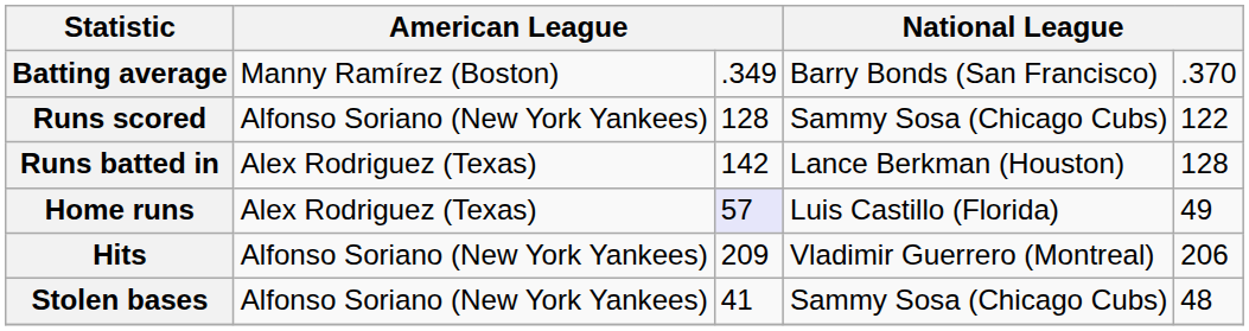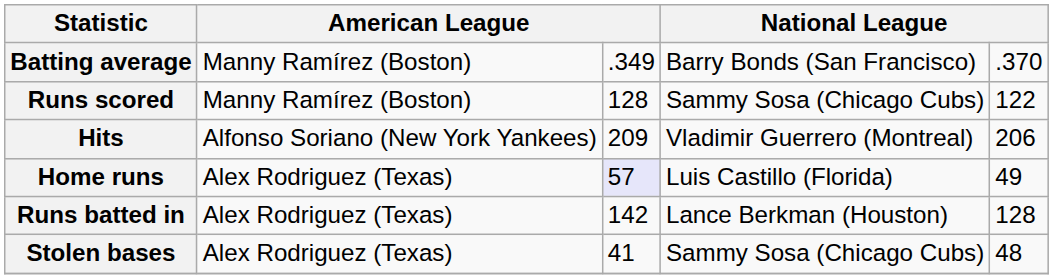Runs scored | column 2: Alfonso Soriano (New York Yankees) -> Manny Ramírez (Boston)
rows swapped: Hits <-> Runs batted in
Stolen bases | column 2: Alfonso Soriano (New York Yankees) -> Alex Rodriguez (Texas)
